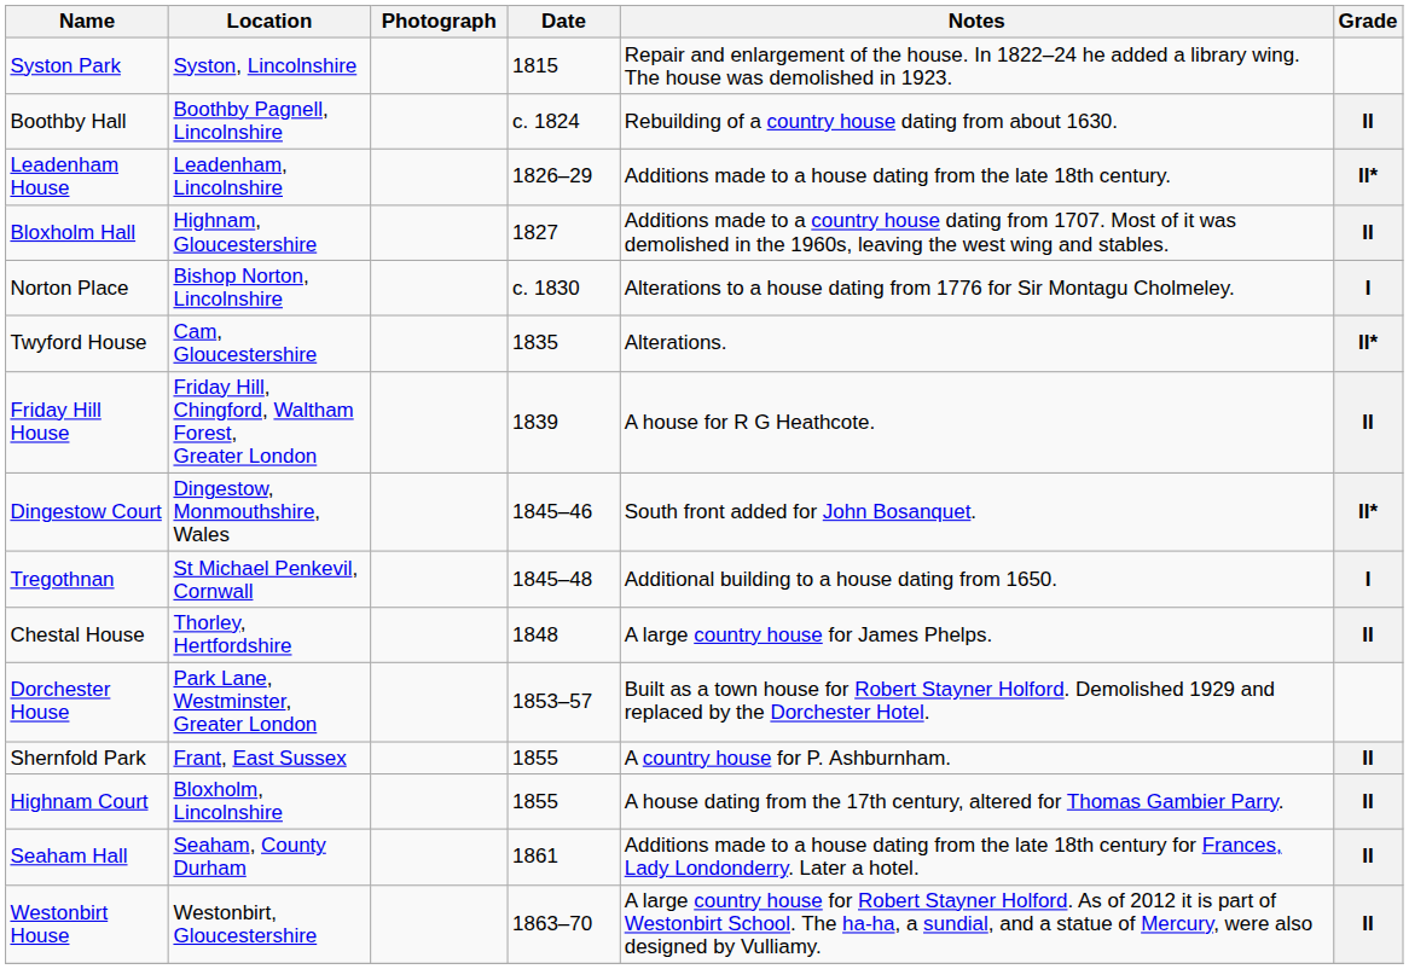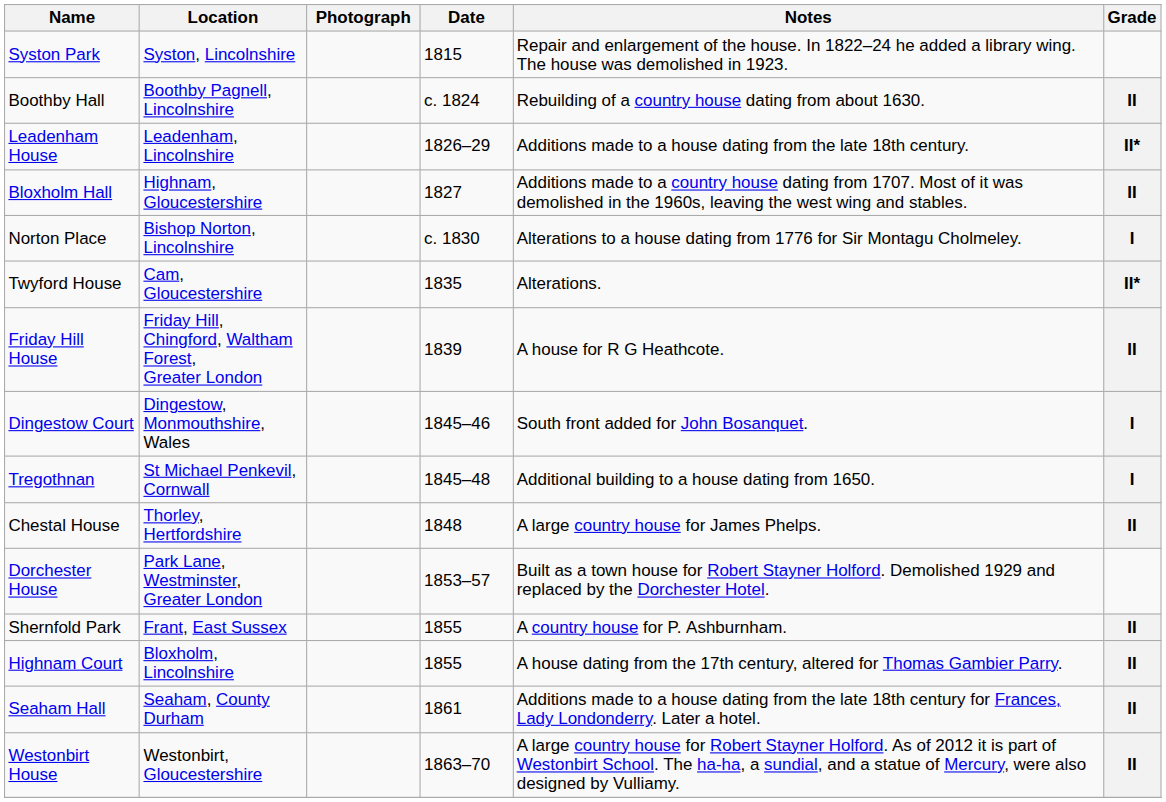Dingestow Court | Grade: II* -> I
